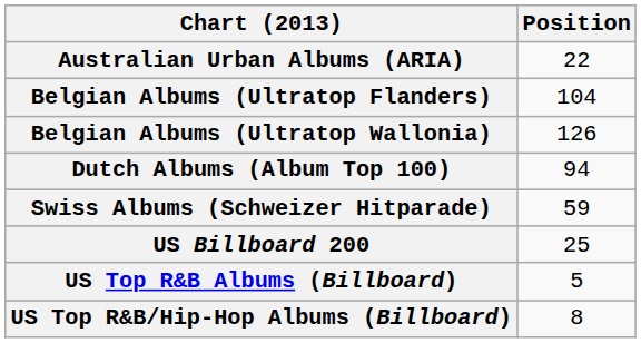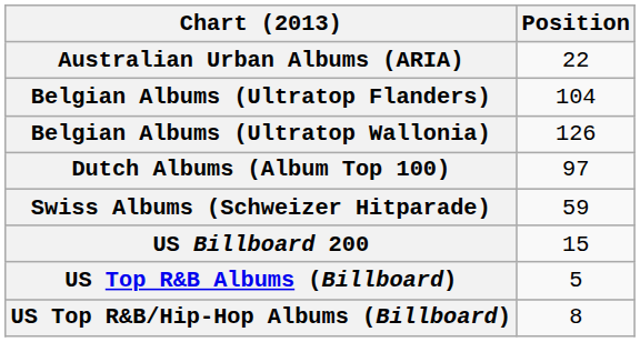Dutch Albums (Album Top 100) | Position: 94 -> 97
US Billboard 200 | Position: 25 -> 15
